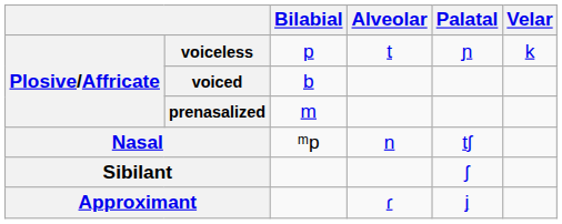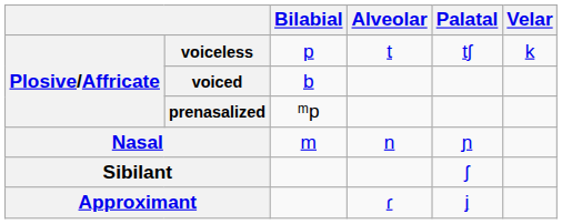voiceless | Palatal: ɲ -> tʃ
prenasalized | Bilabial: m -> ᵐp
Nasal | Bilabial: ᵐp -> m
Nasal | Palatal: tʃ -> ɲ
